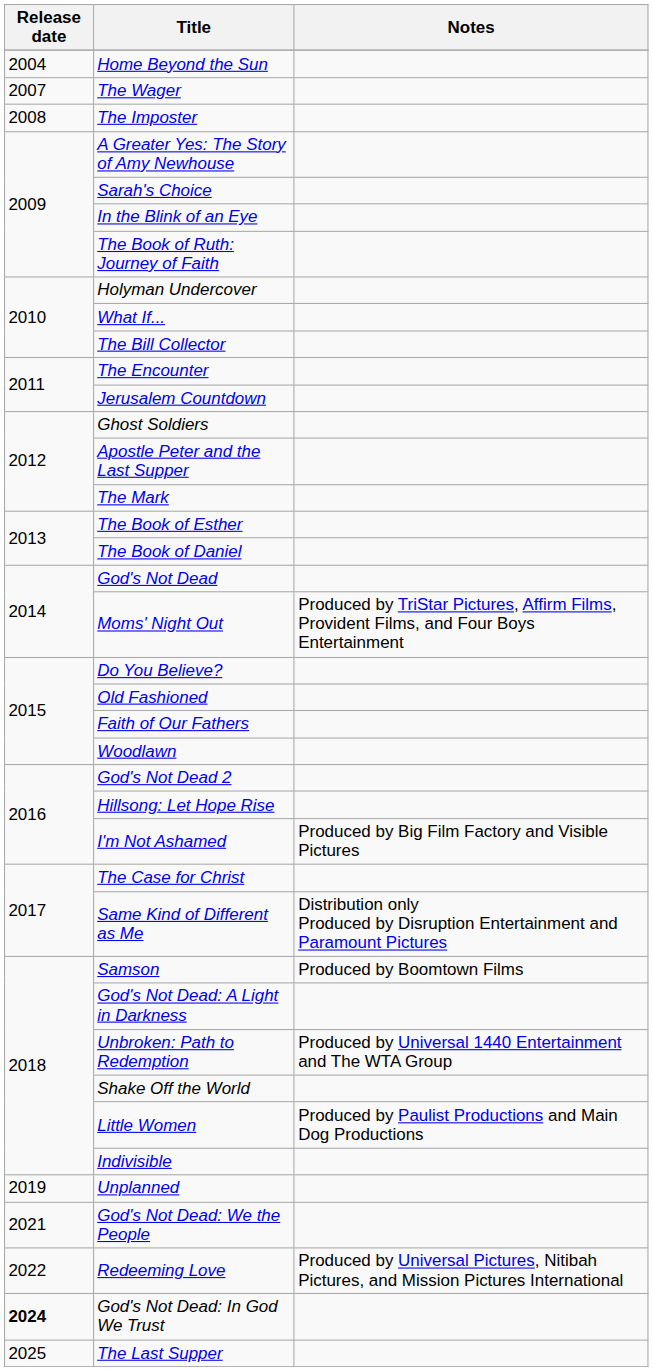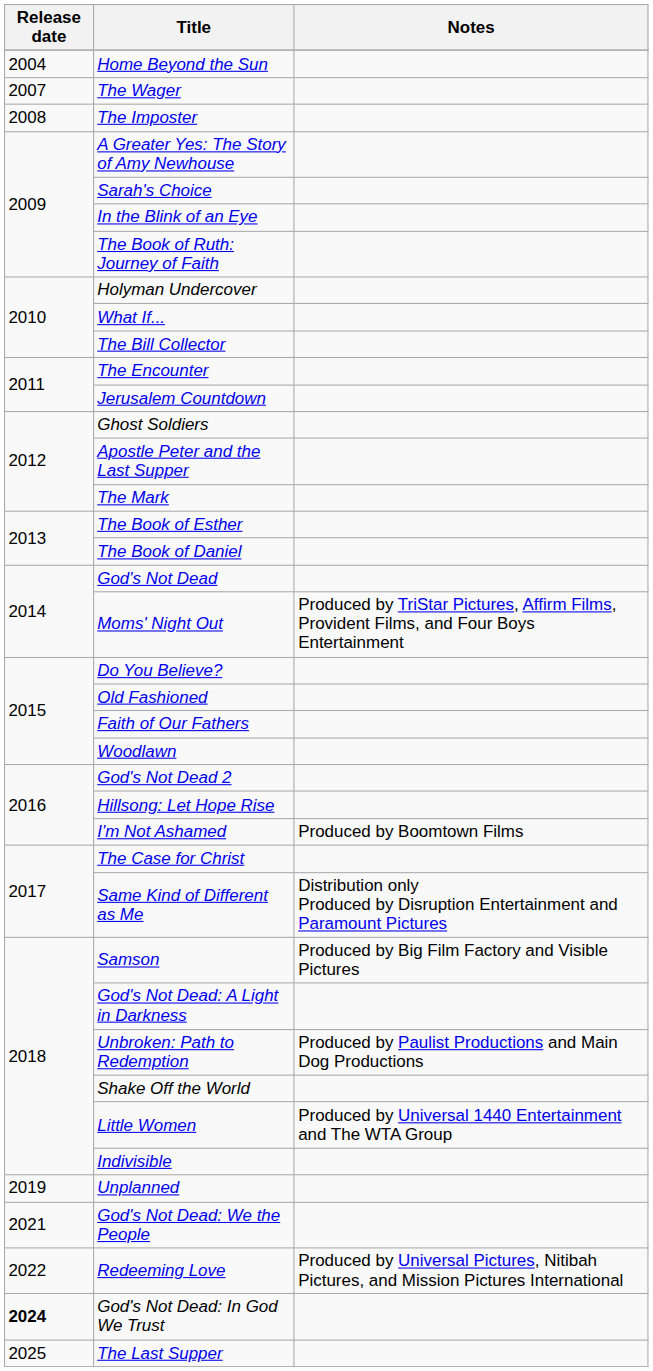I'm Not Ashamed | Notes: Produced by Big Film Factory and Visible Pictures -> Produced by Boomtown Films
Samson | Notes: Produced by Boomtown Films -> Produced by Big Film Factory and Visible Pictures
Unbroken: Path to Redemption | Notes: Produced by Universal 1440 Entertainment and The WTA Group -> Produced by Paulist Productions and Main Dog Productions
Little Women | Notes: Produced by Paulist Productions and Main Dog Productions -> Produced by Universal 1440 Entertainment and The WTA Group
